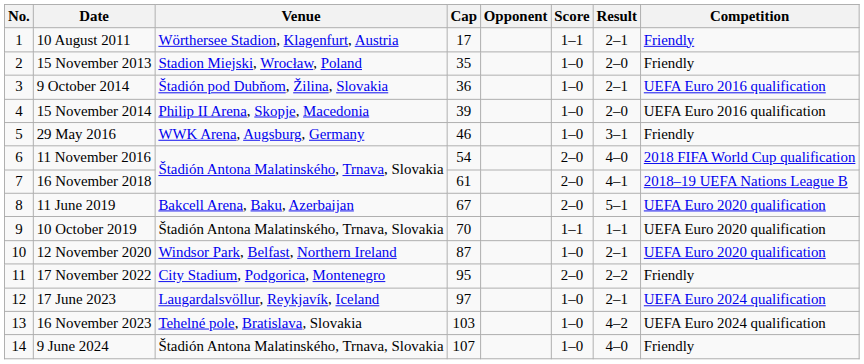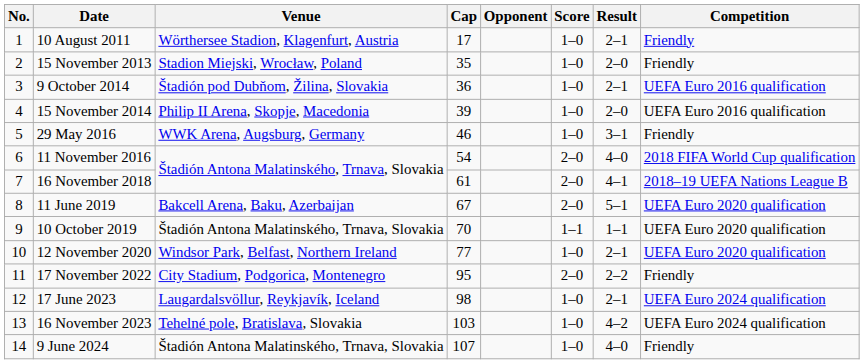10 August 2011 | Score: 1–1 -> 1–0
12 November 2020 | Cap: 87 -> 77
17 June 2023 | Cap: 97 -> 98
